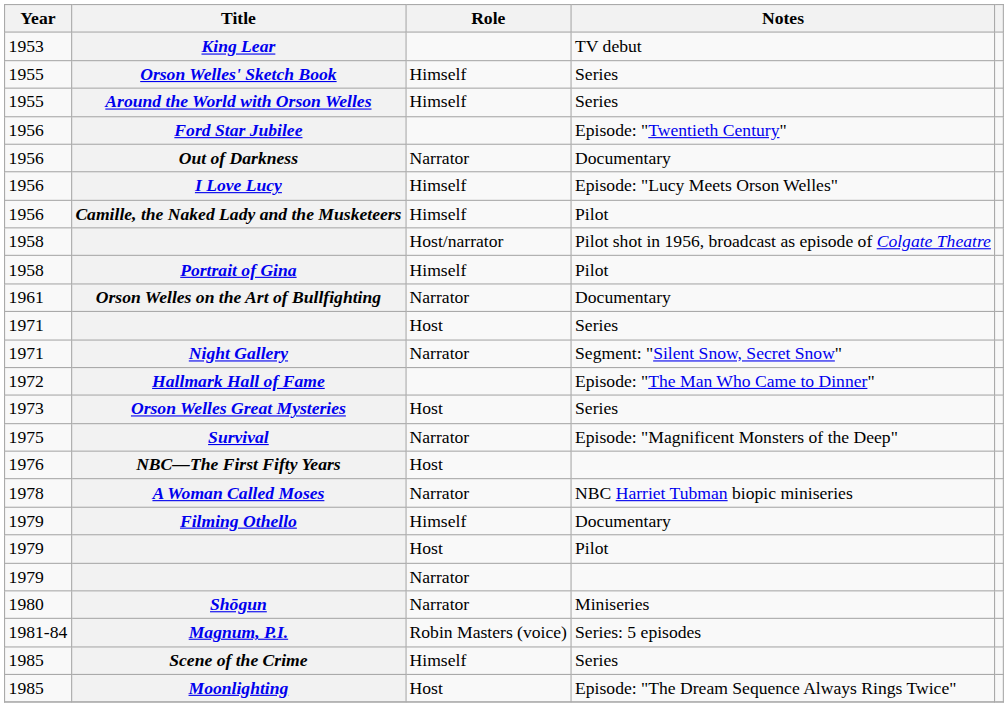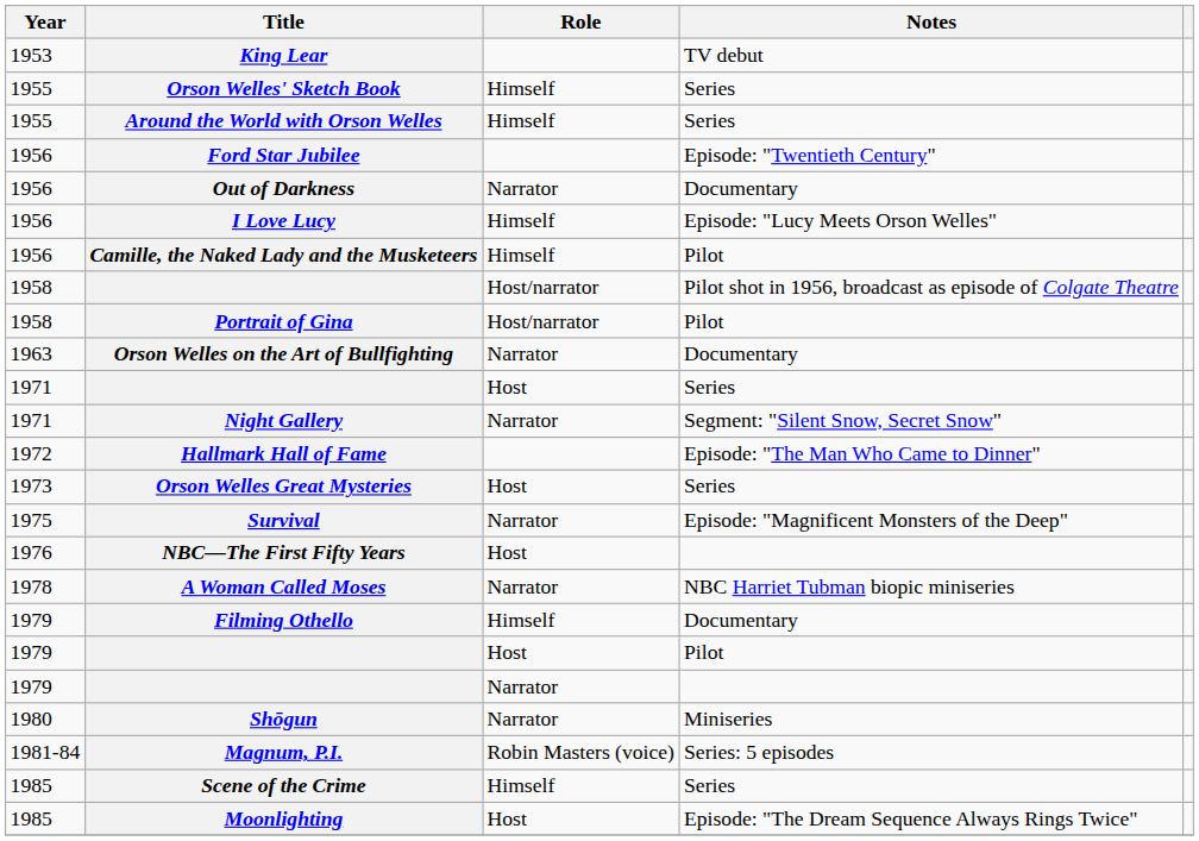Portrait of Gina | Role: Himself -> Host/narrator
Orson Welles on the Art of Bullfighting | Year: 1961 -> 1963
